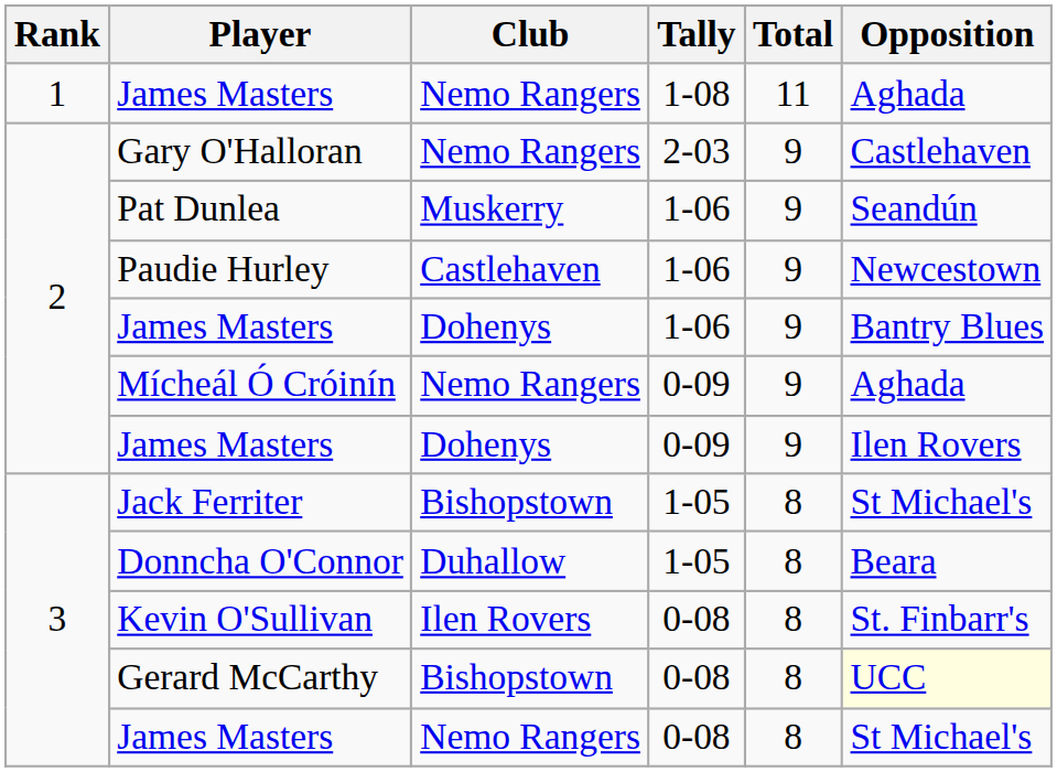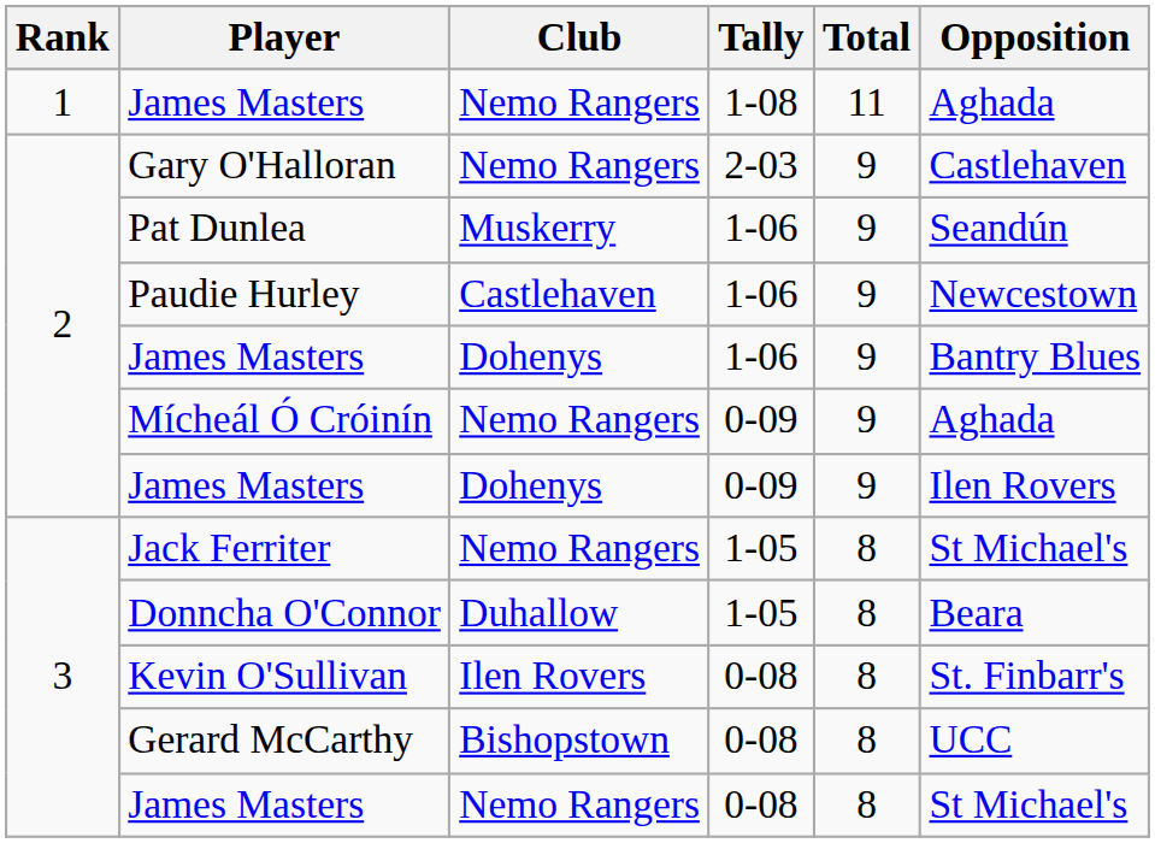Jack Ferriter | Club: Bishopstown -> Nemo Rangers
Gerard McCarthy | Opposition: lightyellow background -> no background
